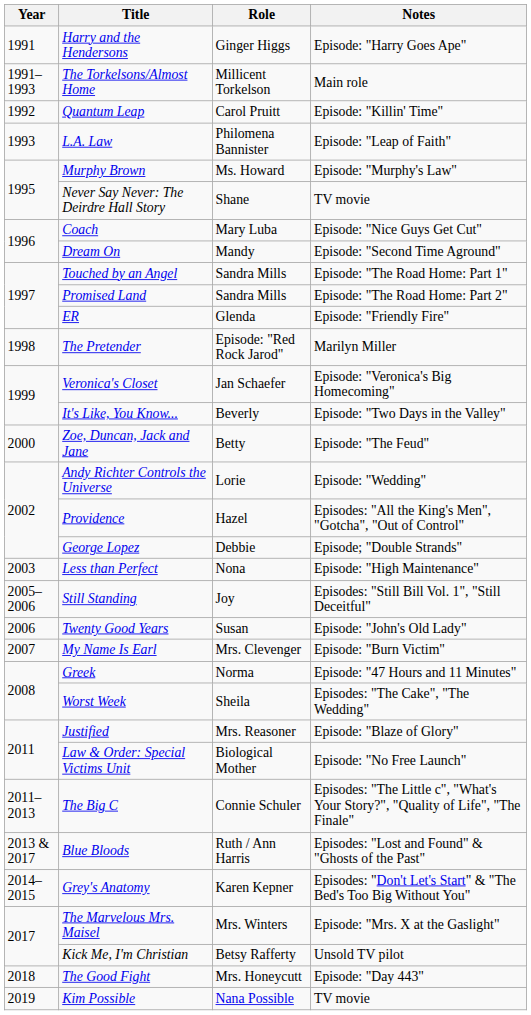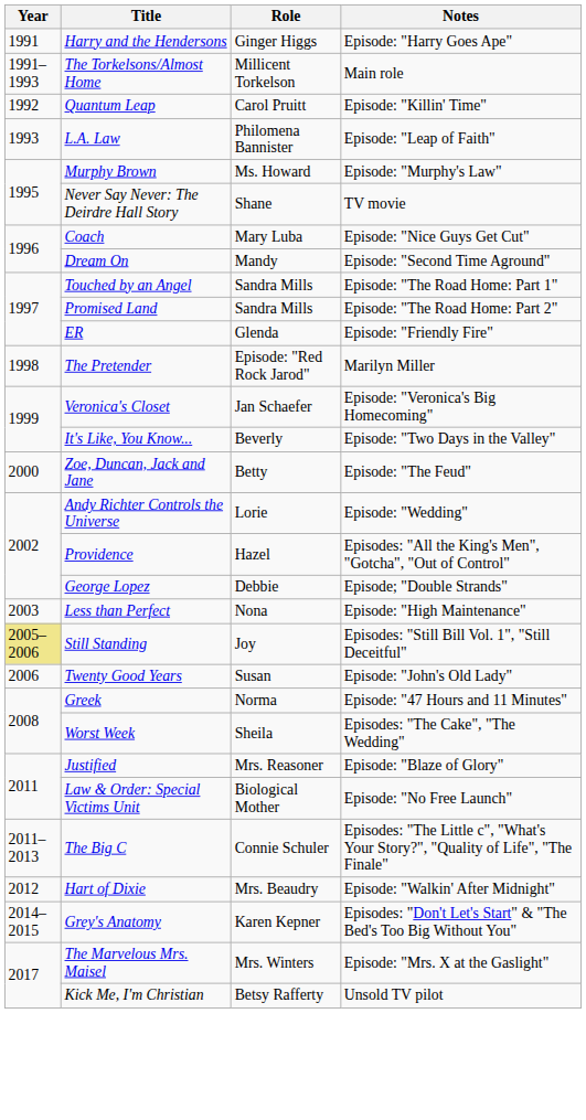Still Standing | Year: no background -> khaki background
- row: 2007 | My Name Is Earl | Mrs. Clevenger | Episode: "Burn Victim"
+ row: 2012 | Hart of Dixie | Mrs. Beaudry | Episode: "Walkin' After Midnight"
- row: 2013 & 2017 | Blue Bloods | Ruth / Ann Harris | Episodes: "Lost and Found" & "Ghosts of the Past"
- row: 2018 | The Good Fight | Mrs. Honeycutt | Episode: "Day 443"
- row: 2019 | Kim Possible | Nana Possible | TV movie
